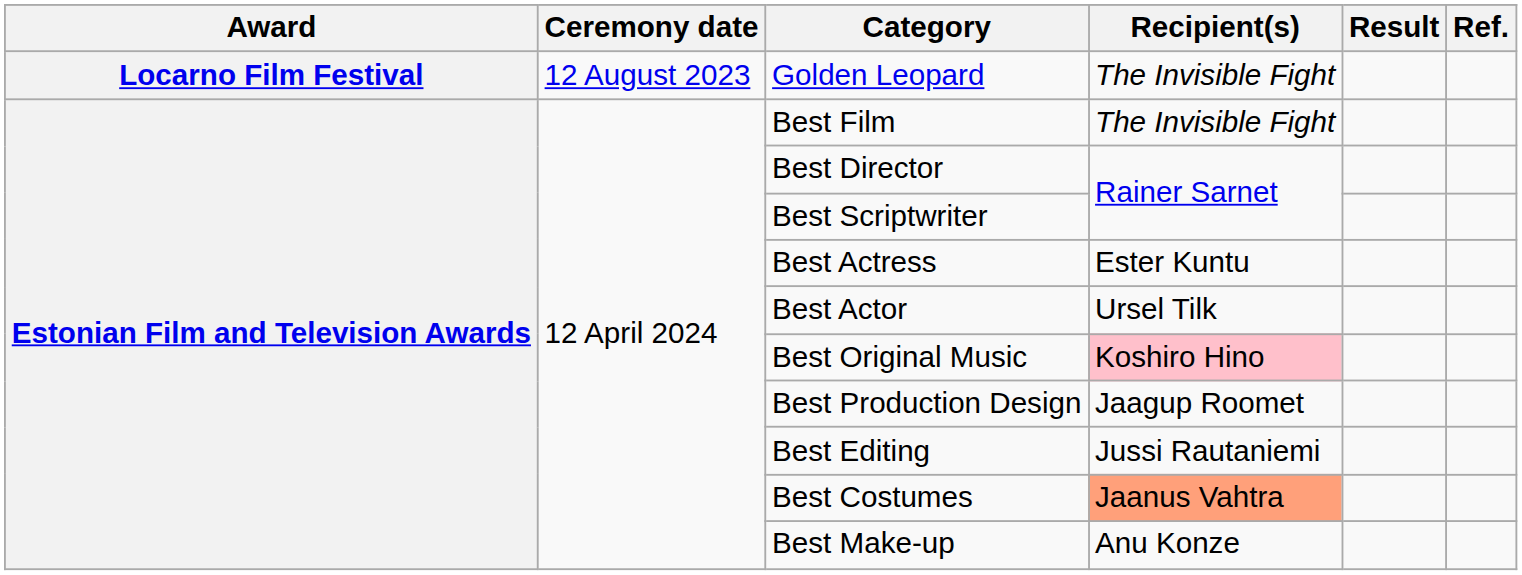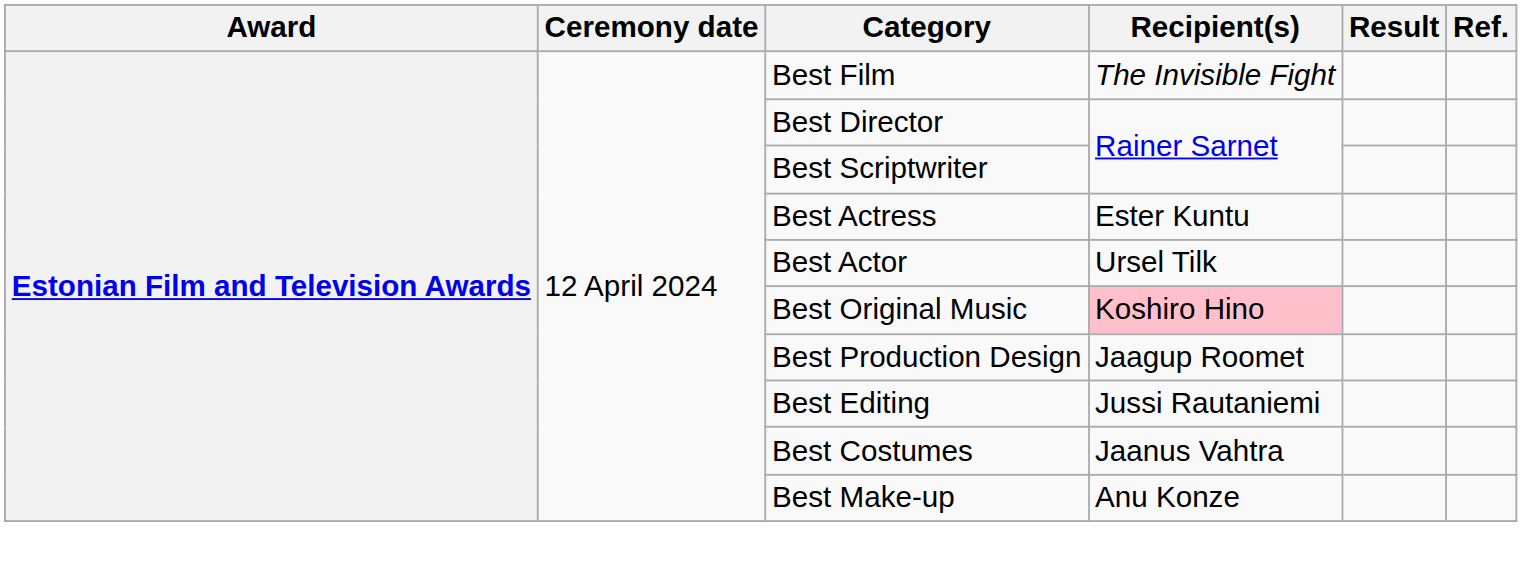- row: Locarno Film Festival | 12 August 2023 | Golden Leopard | The Invisible Fight
Best Costumes | Recipient(s): lightsalmon background -> no background
